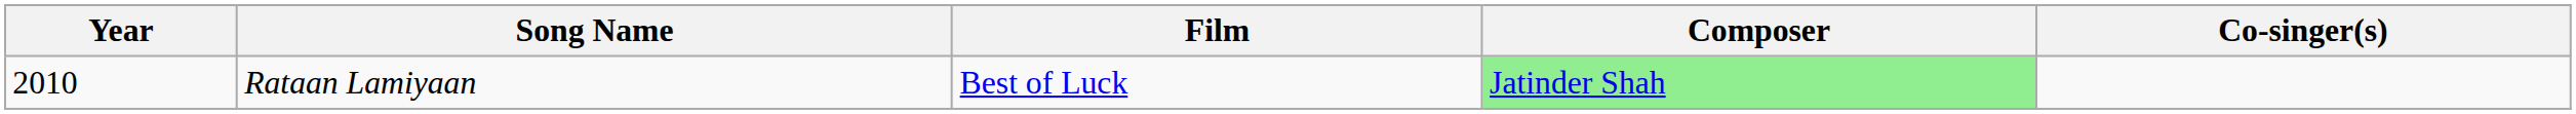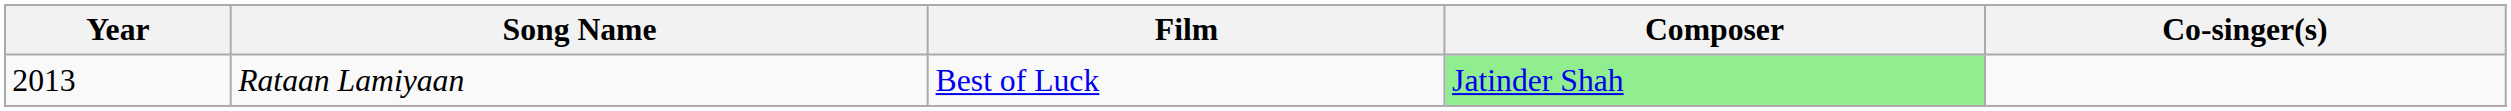Rataan Lamiyaan | Year: 2010 -> 2013
